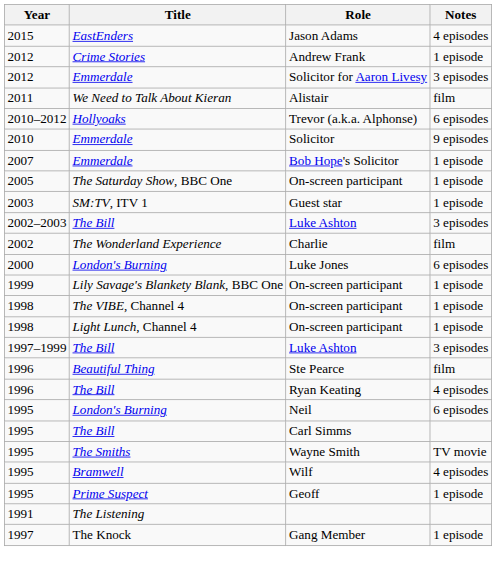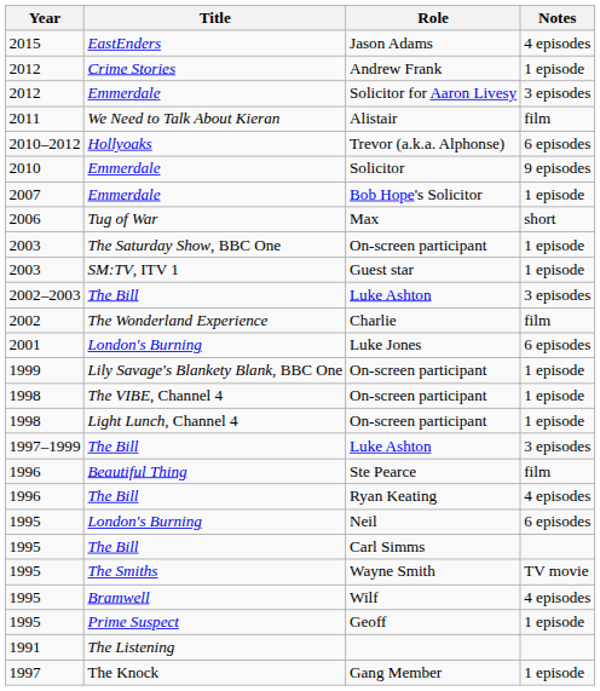+ row: 2006 | Tug of War | Max | short
The Saturday Show, BBC One / On-screen participant | Year: 2005 -> 2003
Luke Jones | Year: 2000 -> 2001
